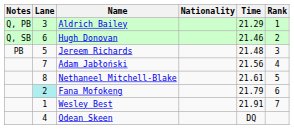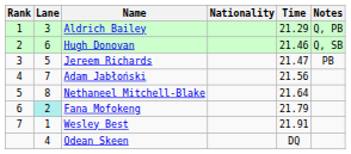columns swapped: Rank <-> Notes
Jereem Richards | Time: 21.48 -> 21.47
Nethaneel Mitchell-Blake | Time: 21.61 -> 21.64
